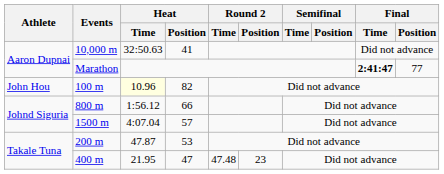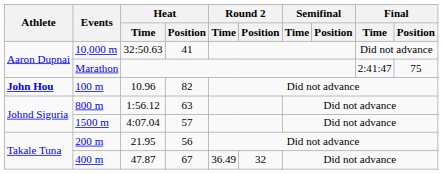Marathon | Final / Time: bold -> normal
Marathon | Final / Position: 77 -> 75
100 m | Athlete: normal -> bold
100 m | Heat / Time: lightyellow background -> no background
800 m | Heat / Position: 66 -> 63
200 m | Heat / Time: 47.87 -> 21.95
200 m | Heat / Position: 53 -> 56
400 m | Heat / Time: 21.95 -> 47.87
400 m | Heat / Position: 47 -> 67
400 m | Round 2 / Time: 47.48 -> 36.49
400 m | Round 2 / Position: 23 -> 32
